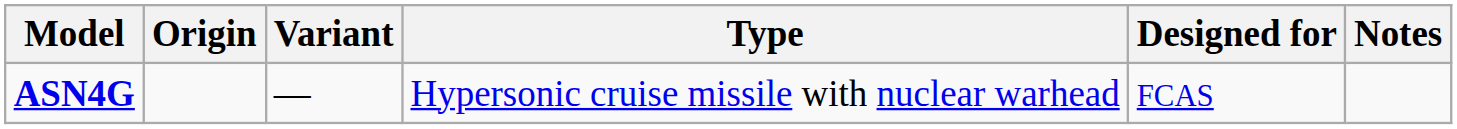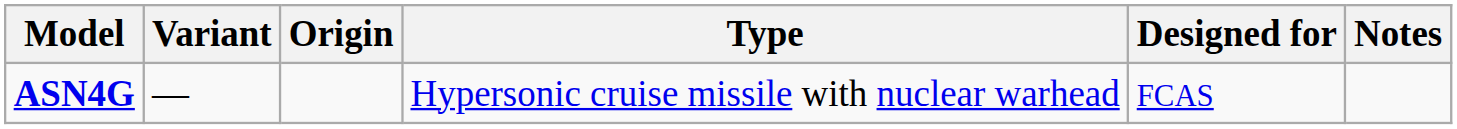columns swapped: Variant <-> Origin
